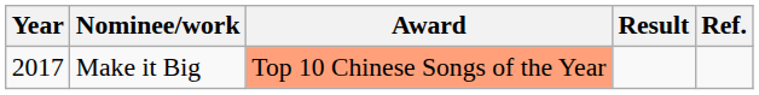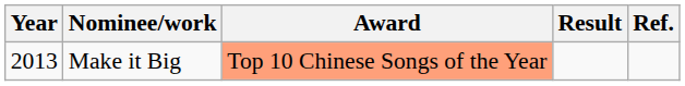Make it Big | Year: 2017 -> 2013
